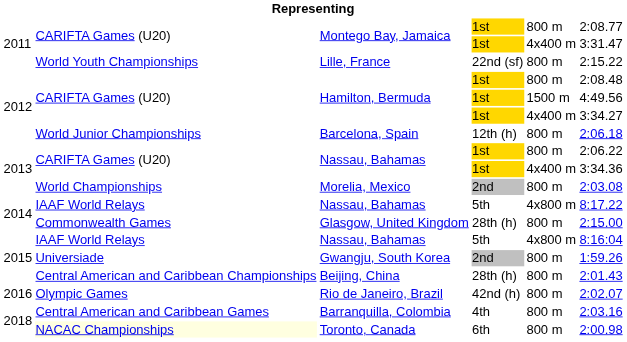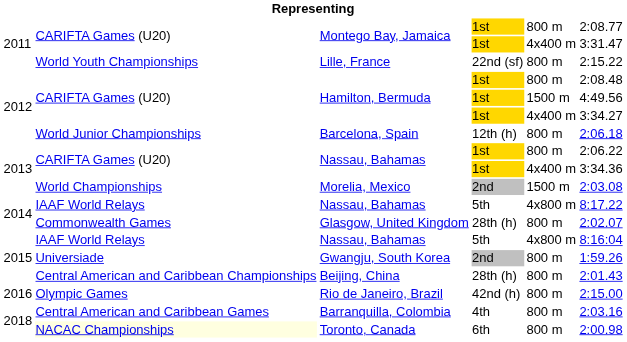Morelia, Mexico | column 5: 800 m -> 1500 m
Glasgow, United Kingdom | column 6: 2:15.00 -> 2:02.07
Rio de Janeiro, Brazil | column 6: 2:02.07 -> 2:15.00
